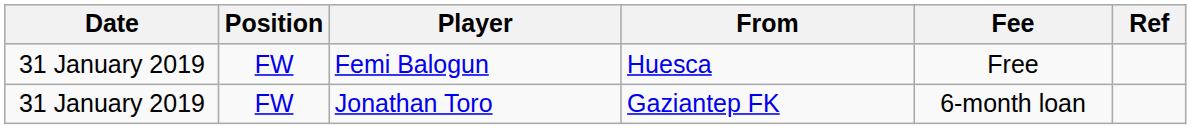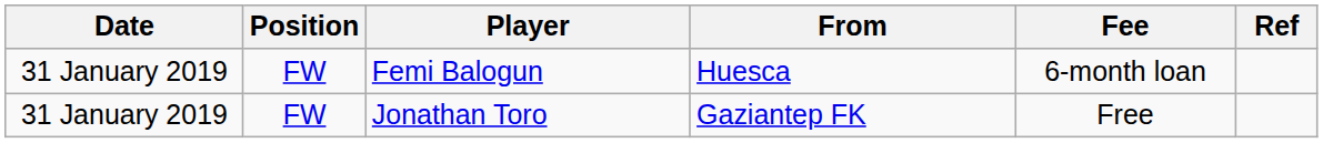Femi Balogun | Fee: Free -> 6-month loan
Jonathan Toro | Fee: 6-month loan -> Free
